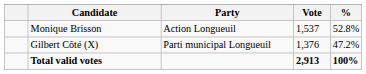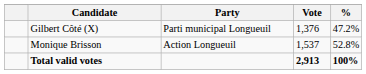rows swapped: Monique Brisson <-> Gilbert Côté (X)
